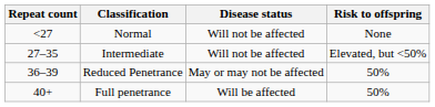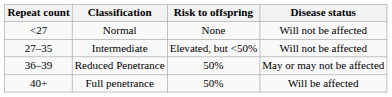columns swapped: Disease status <-> Risk to offspring
